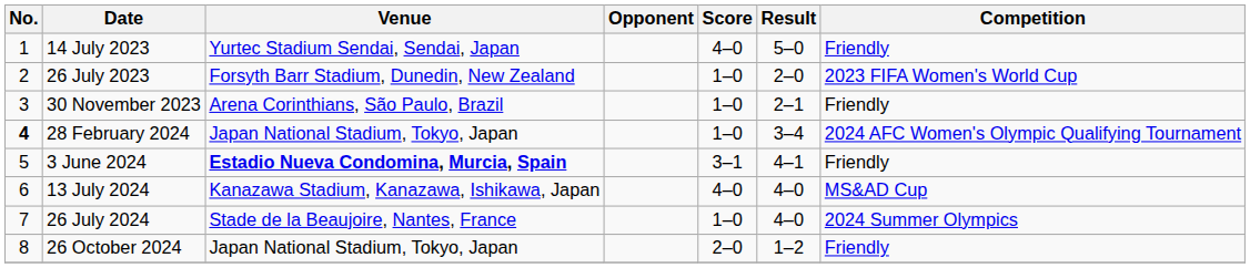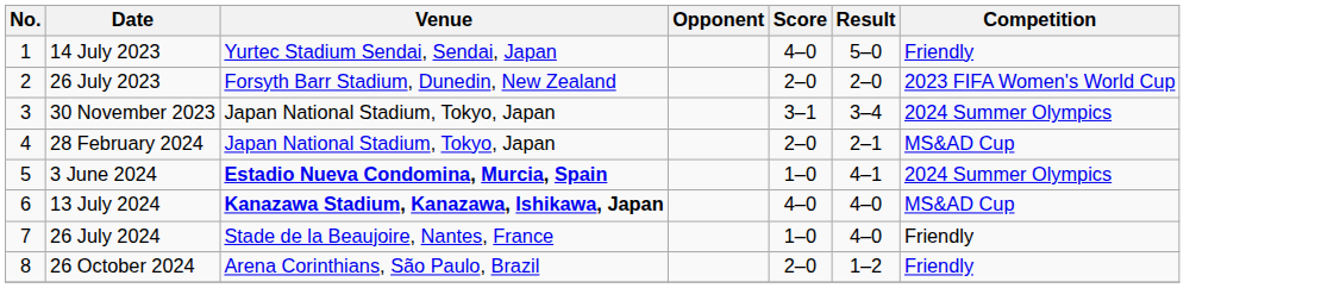26 July 2023 | Score: 1–0 -> 2–0
30 November 2023 | Venue: Arena Corinthians, São Paulo, Brazil -> Japan National Stadium, Tokyo, Japan
30 November 2023 | Score: 1–0 -> 3–1
30 November 2023 | Result: 2–1 -> 3–4
30 November 2023 | Competition: Friendly -> 2024 Summer Olympics
28 February 2024 | No.: bold -> normal
28 February 2024 | Score: 1–0 -> 2–0
28 February 2024 | Result: 3–4 -> 2–1
28 February 2024 | Competition: 2024 AFC Women's Olympic Qualifying Tournament -> MS&AD Cup
3 June 2024 | Score: 3–1 -> 1–0
3 June 2024 | Competition: Friendly -> 2024 Summer Olympics
13 July 2024 | Venue: normal -> bold
26 July 2024 | Competition: 2024 Summer Olympics -> Friendly
26 October 2024 | Venue: Japan National Stadium, Tokyo, Japan -> Arena Corinthians, São Paulo, Brazil
